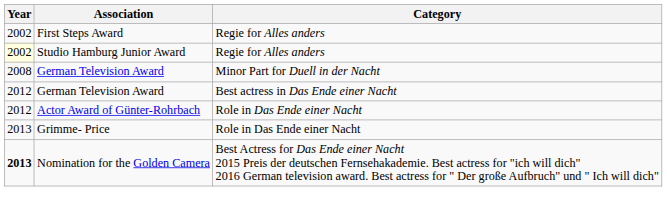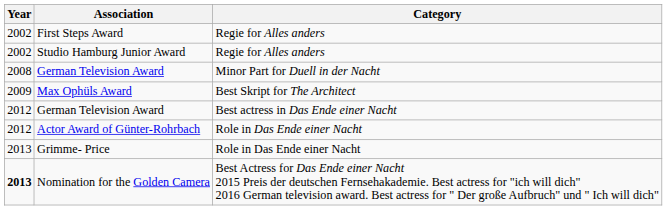Studio Hamburg Junior Award | Year: lightyellow background -> no background
+ row: 2009 | Max Ophüls Award | Best Skript for The Architect
